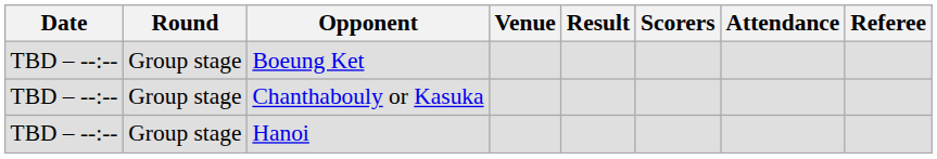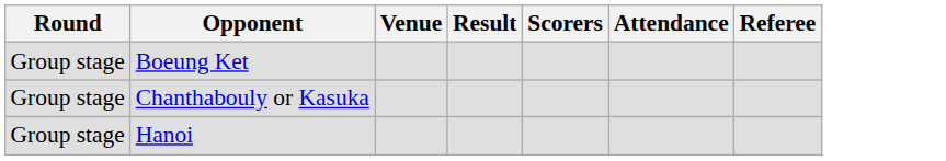- column: Date | TBD – --:-- | TBD – --:-- | TBD – --:--
